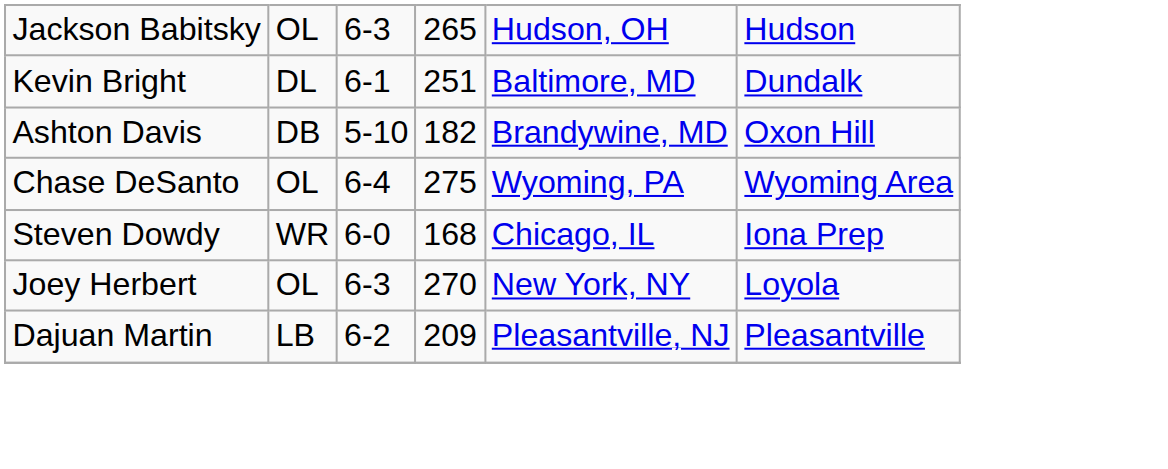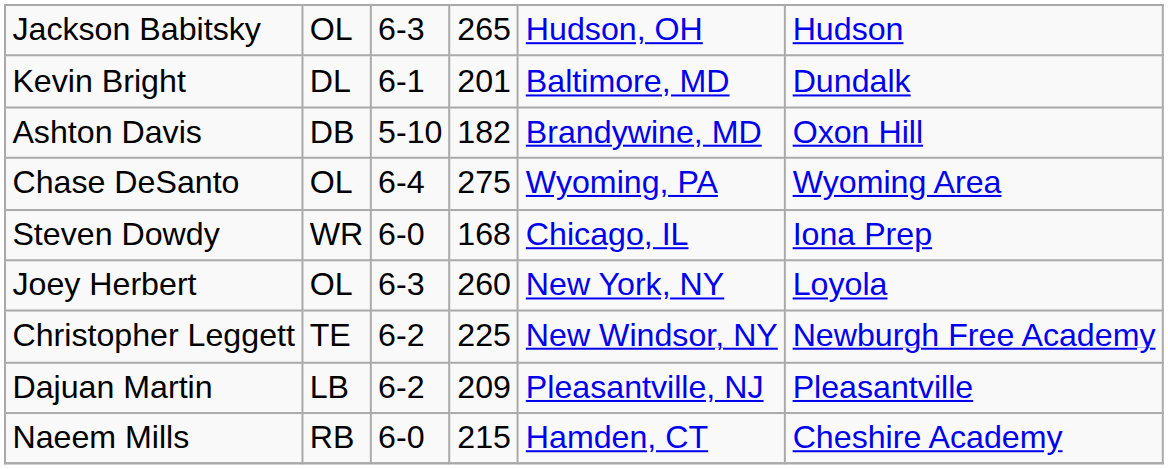Kevin Bright | column 4: 251 -> 201
Joey Herbert | column 4: 270 -> 260
+ row: Christopher Leggett | TE | 6-2 | 225 | New Windsor, NY | Newburgh Free Academy
+ row: Naeem Mills | RB | 6-0 | 215 | Hamden, CT | Cheshire Academy
